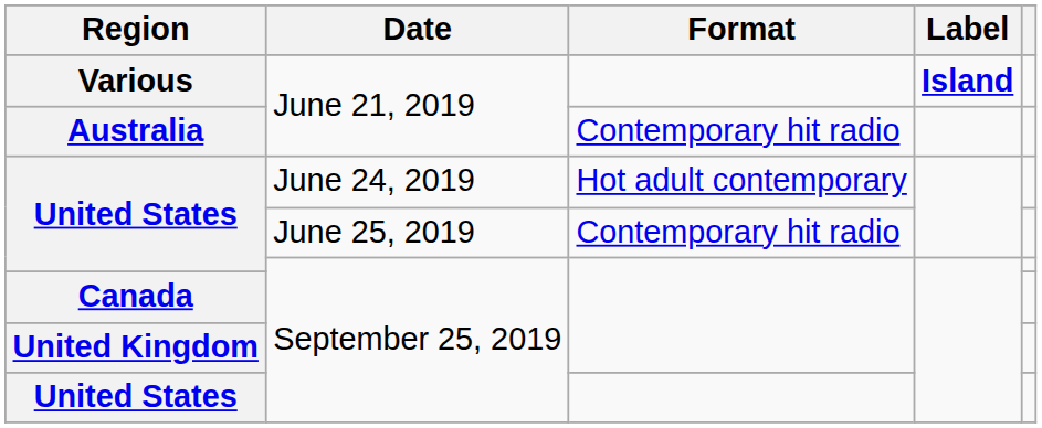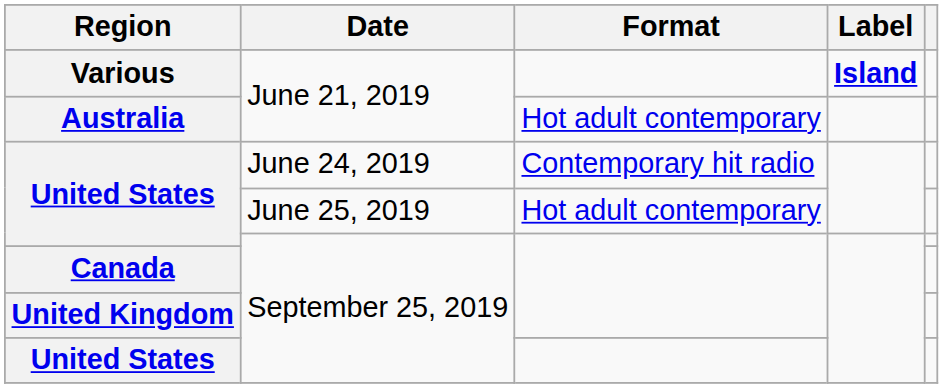Australia | Format: Contemporary hit radio -> Hot adult contemporary
United States / June 24, 2019 | Format: Hot adult contemporary -> Contemporary hit radio
United States / June 25, 2019 | Format: Contemporary hit radio -> Hot adult contemporary
